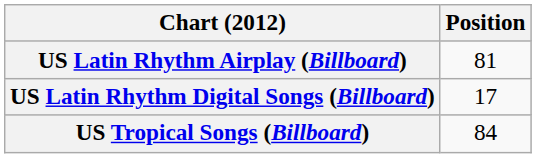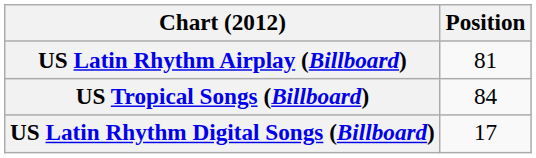rows swapped: US Latin Rhythm Digital Songs (Billboard) <-> US Tropical Songs (Billboard)
